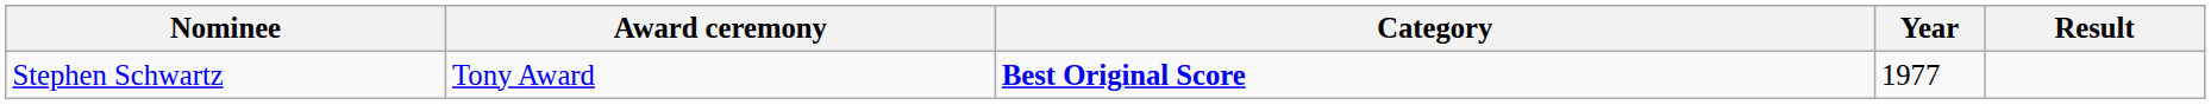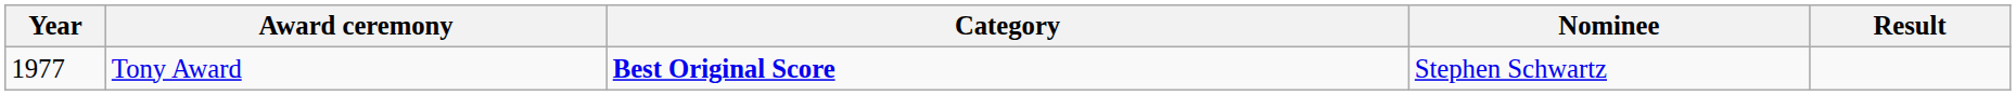columns swapped: Year <-> Nominee
